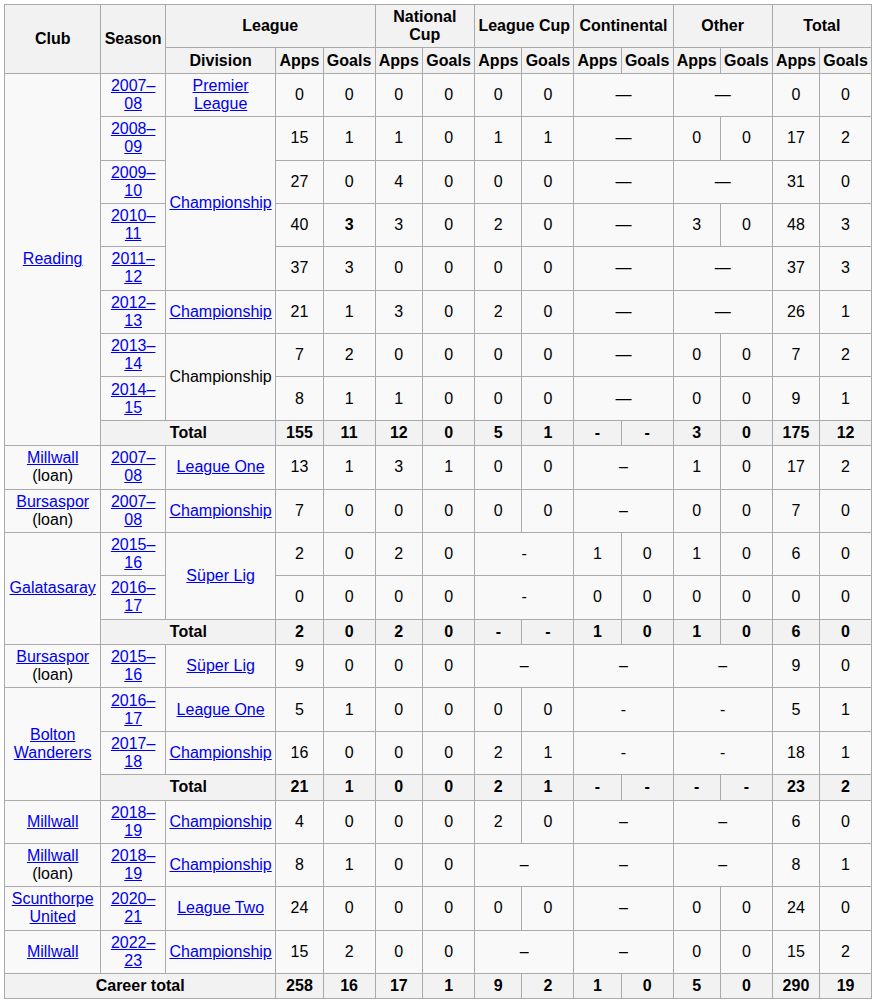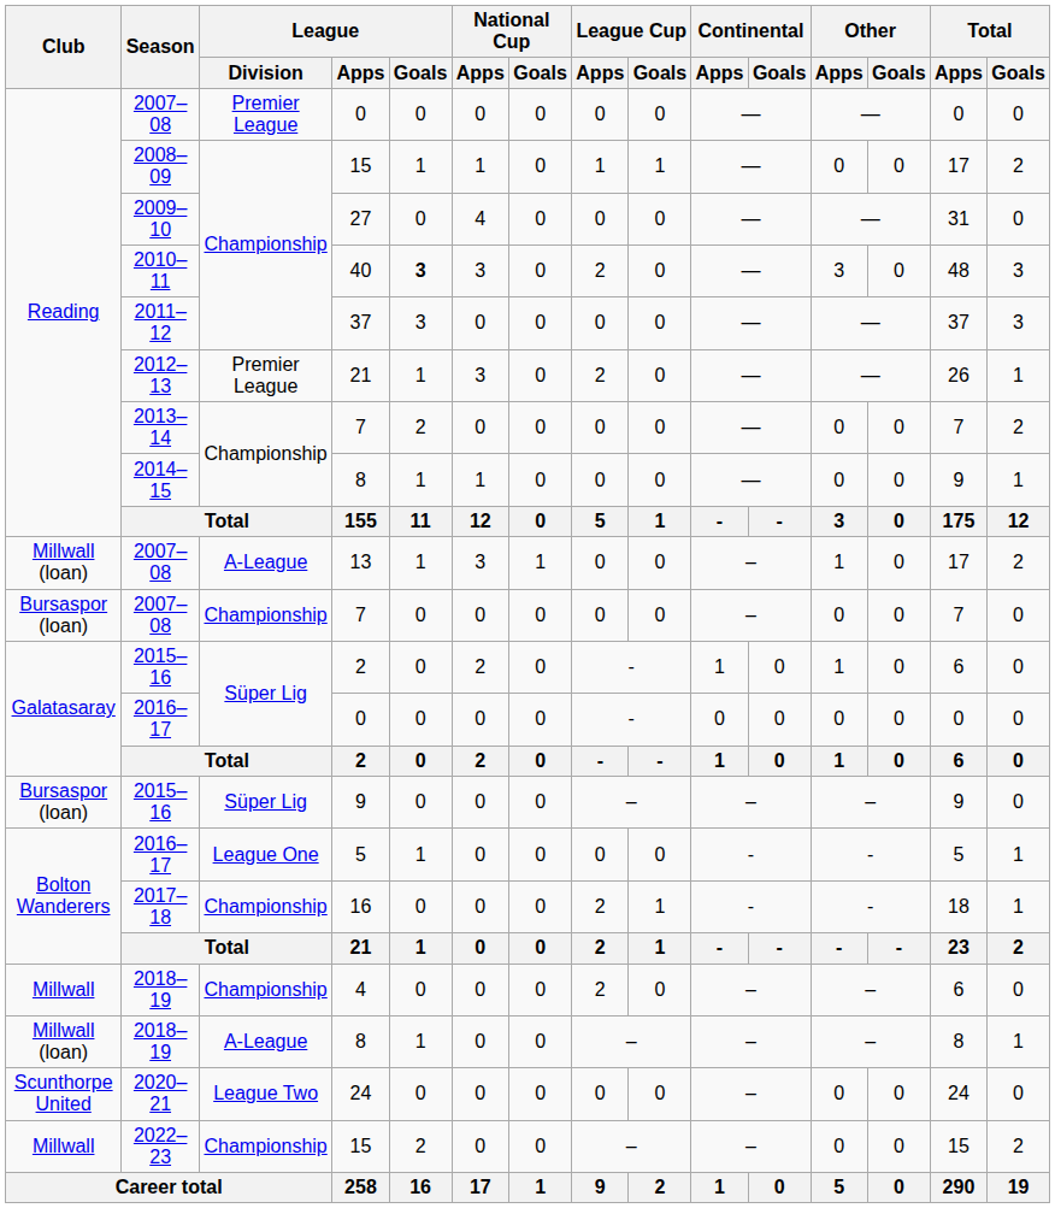2012–13 / 21 | League / Division: Championship -> Premier League
13 | League / Division: League One -> A-League
2018–19 / 8 | League / Division: Championship -> A-League
